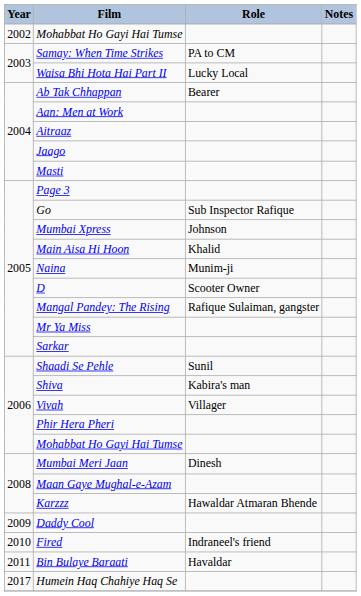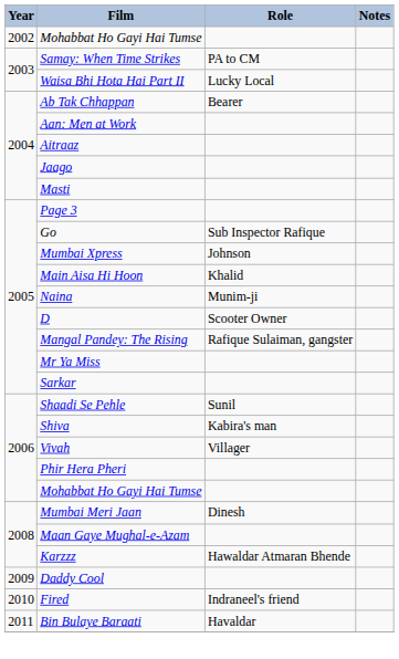- row: 2017 | Humein Haq Chahiye Haq Se
